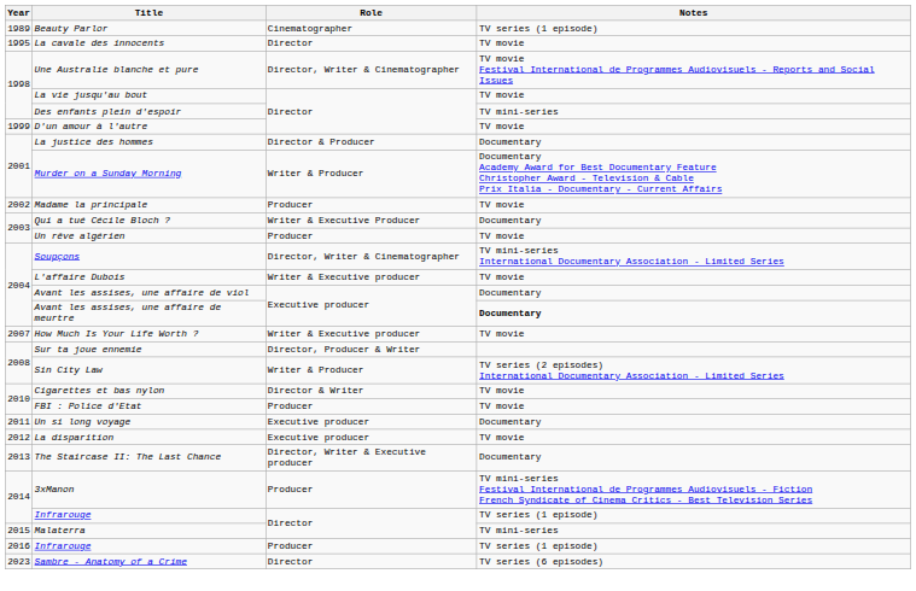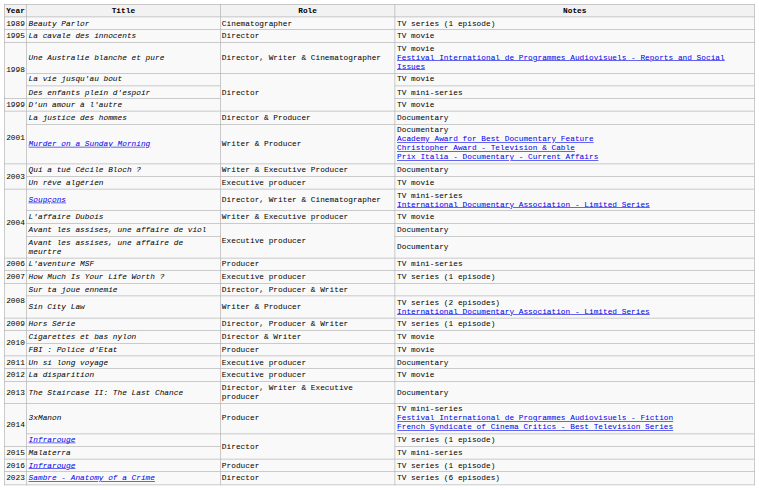- row: 2002 | Madame la principale | Producer | TV movie
Un rêve algérien | Role: Producer -> Executive producer
Avant les assises, une affaire de meurtre | Notes: bold -> normal
+ row: 2006 | L'aventure MSF | Producer | TV mini-series
How Much Is Your Life Worth ? | Role: Writer & Executive producer -> Executive producer
How Much Is Your Life Worth ? | Notes: TV movie -> TV series (1 episode)
+ row: 2009 | Hors Série | Director, Producer & Writer | TV series (1 episode)
